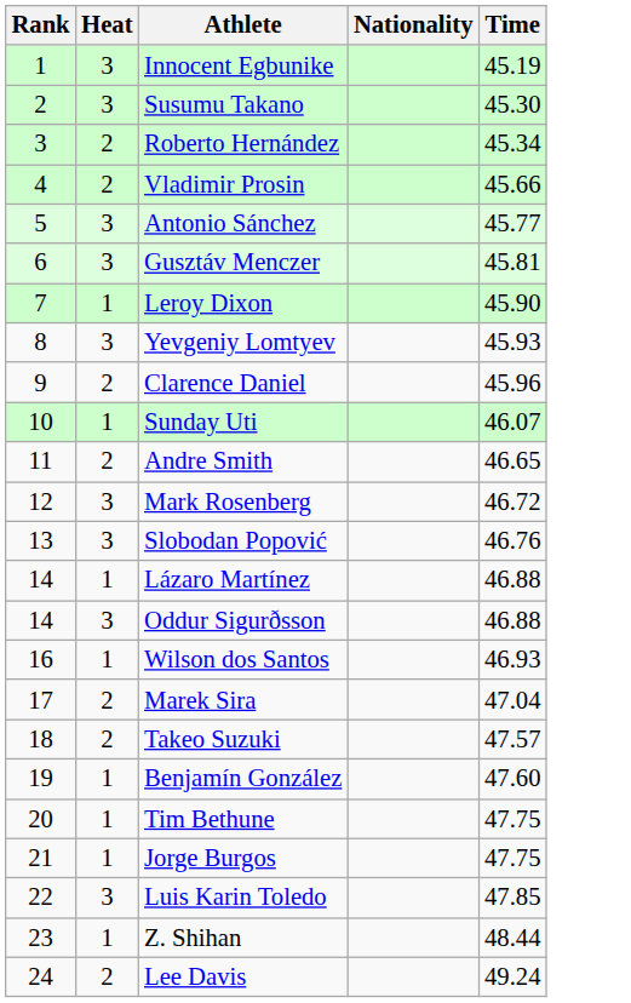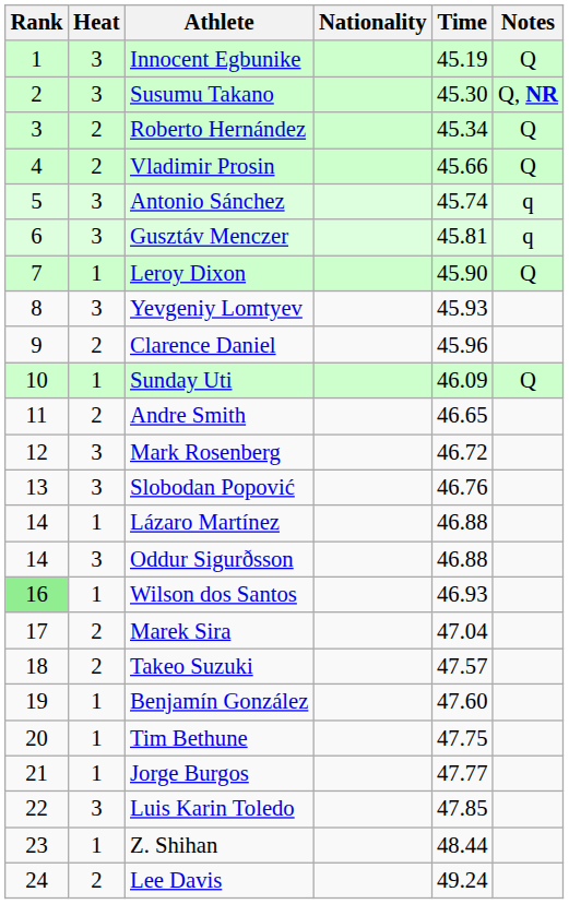+ column: Notes | Q | Q, NR | Q | Q | q | q | Q | Q
Antonio Sánchez | Time: 45.77 -> 45.74
Sunday Uti | Time: 46.07 -> 46.09
Wilson dos Santos | Rank: no background -> lightgreen background
Jorge Burgos | Time: 47.75 -> 47.77
